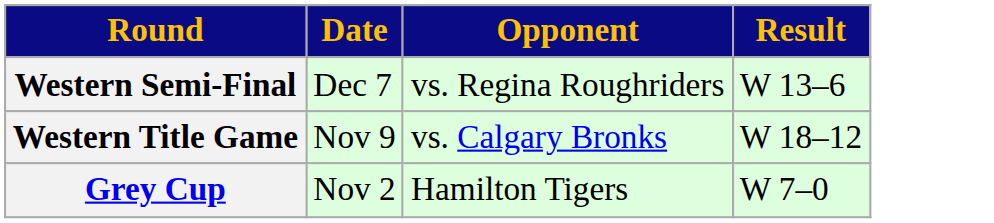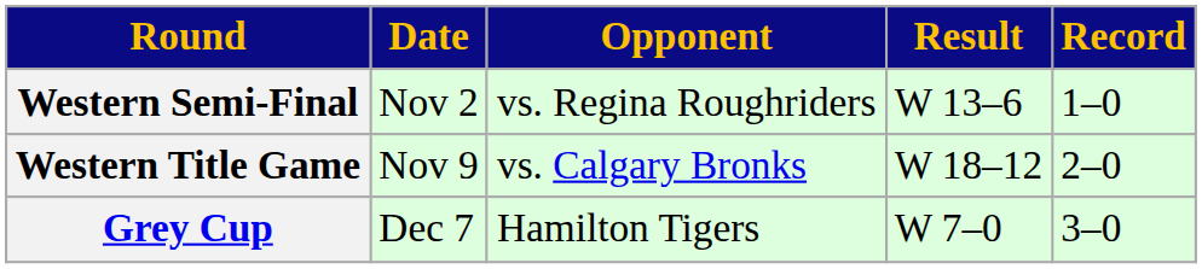+ column: Record | 1–0 | 2–0 | 3–0
Western Semi-Final | Date: Dec 7 -> Nov 2
Grey Cup | Date: Nov 2 -> Dec 7
